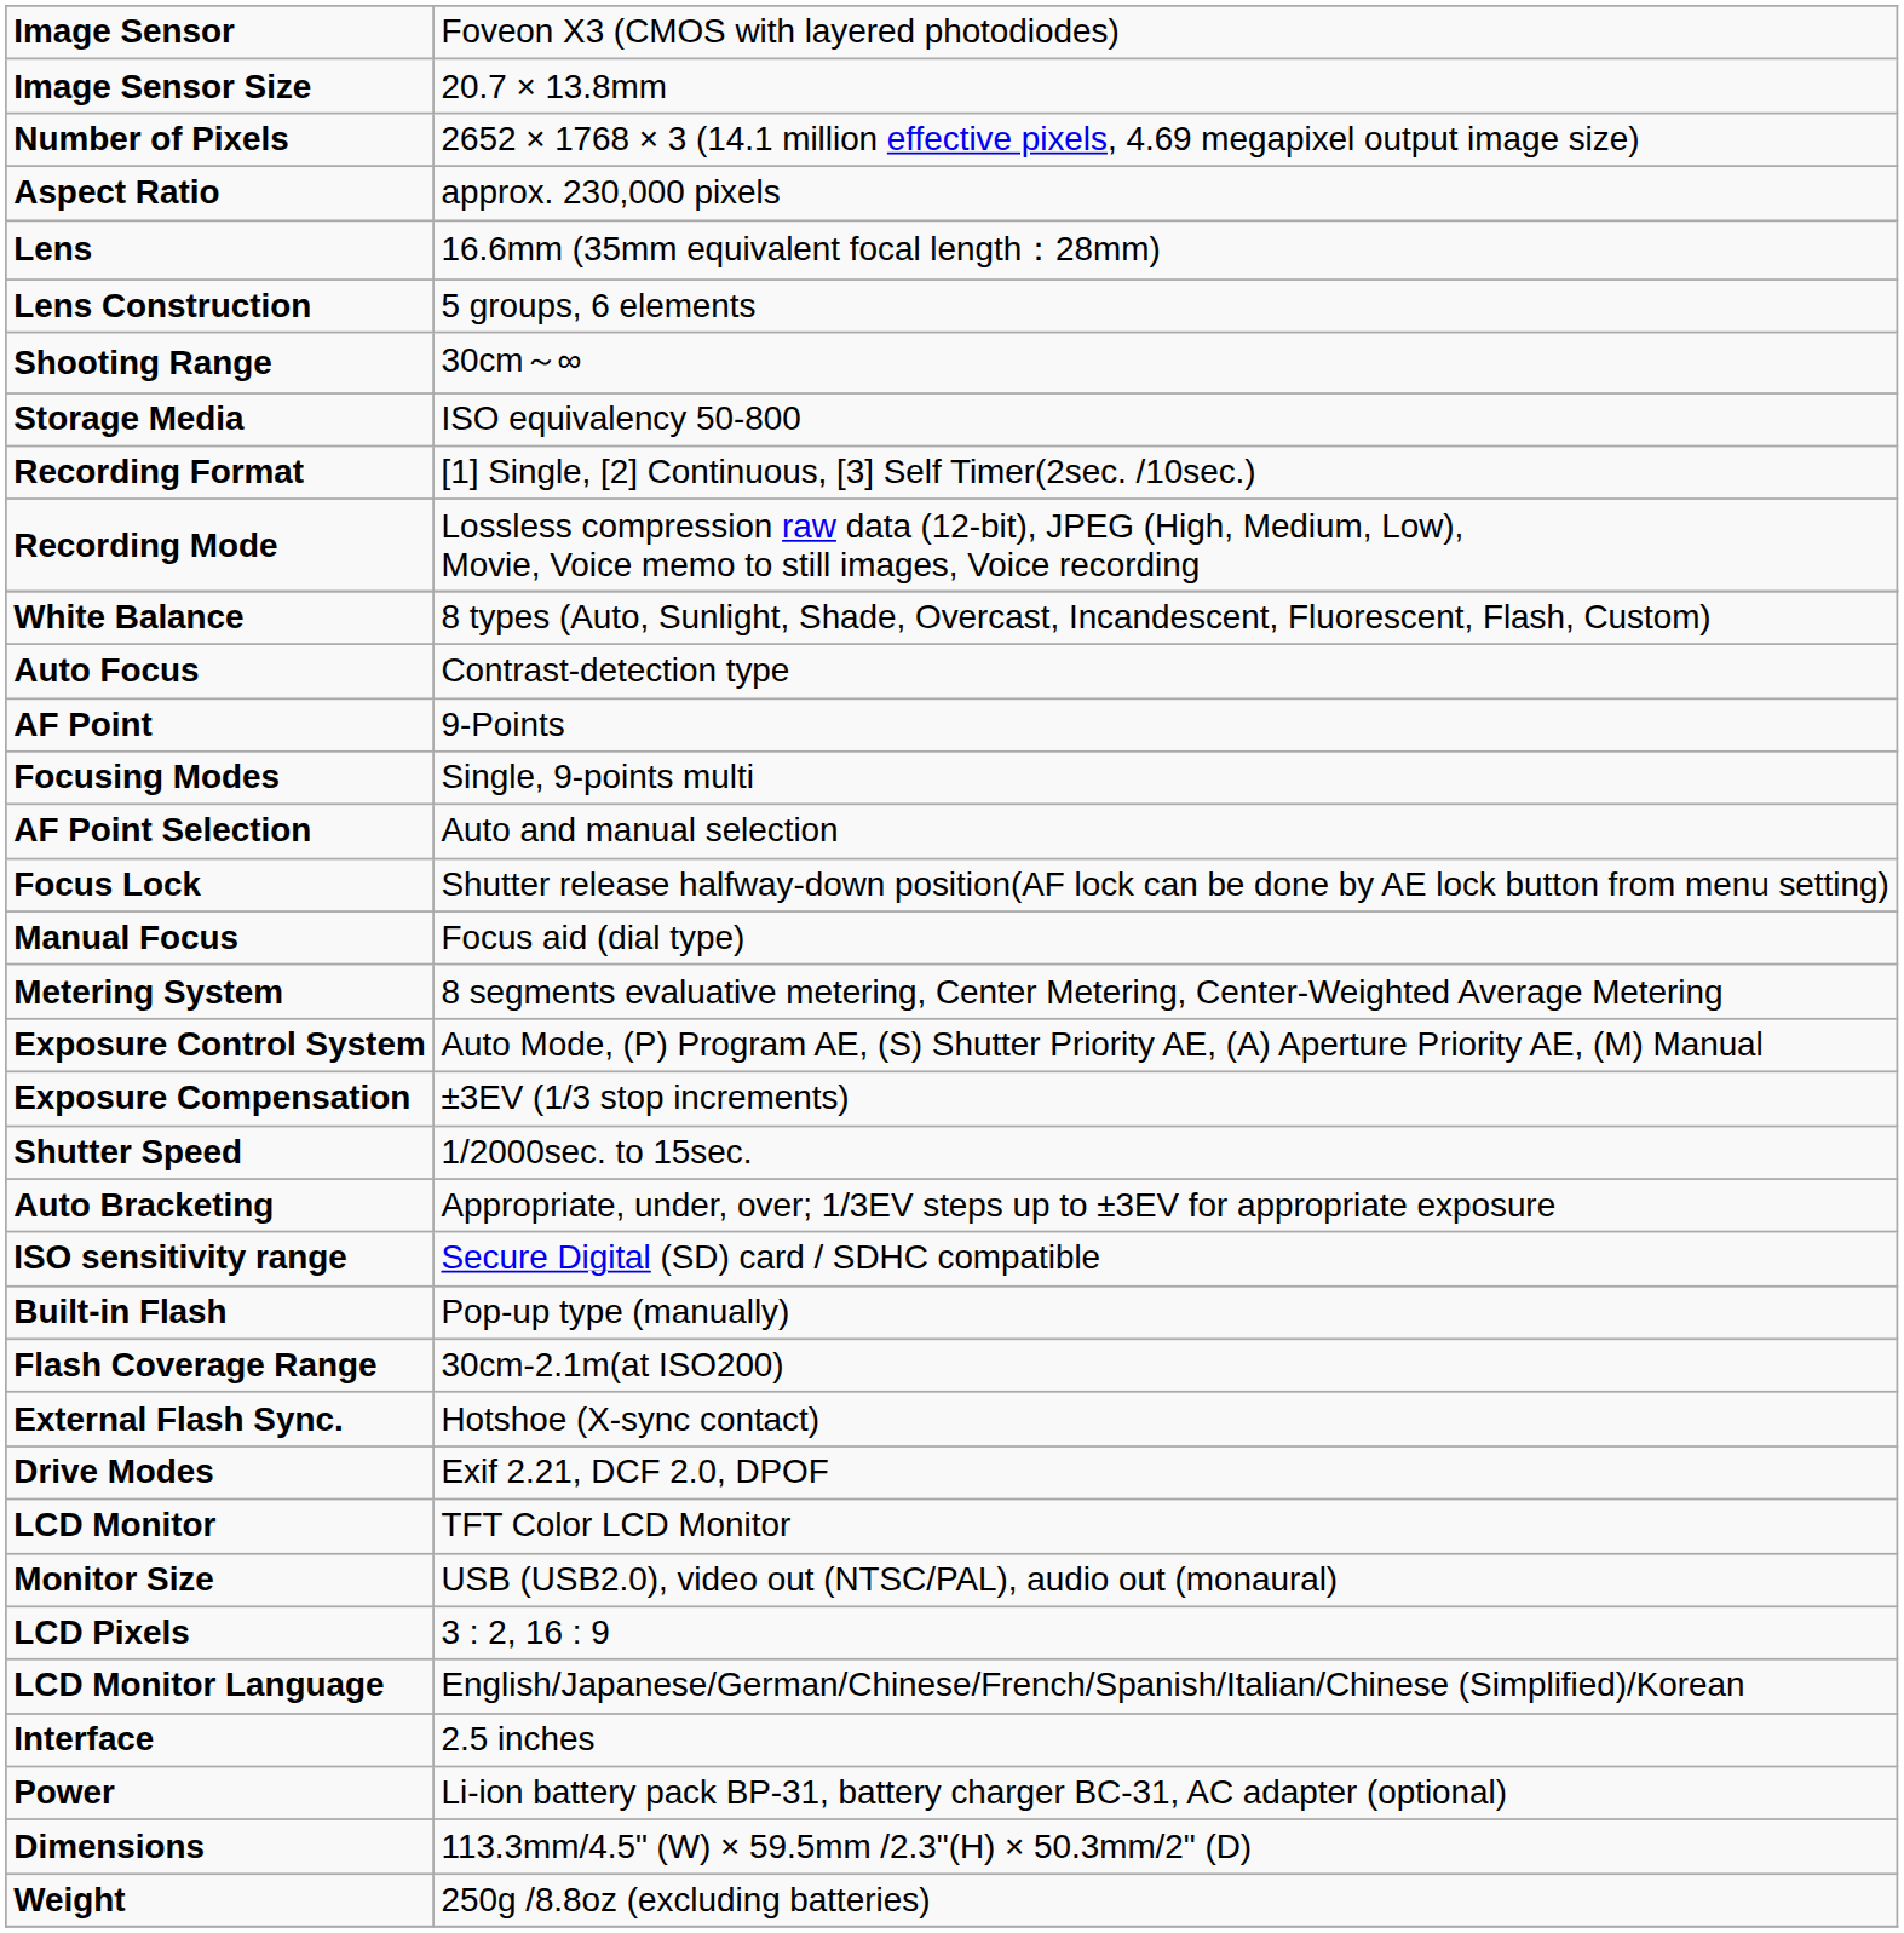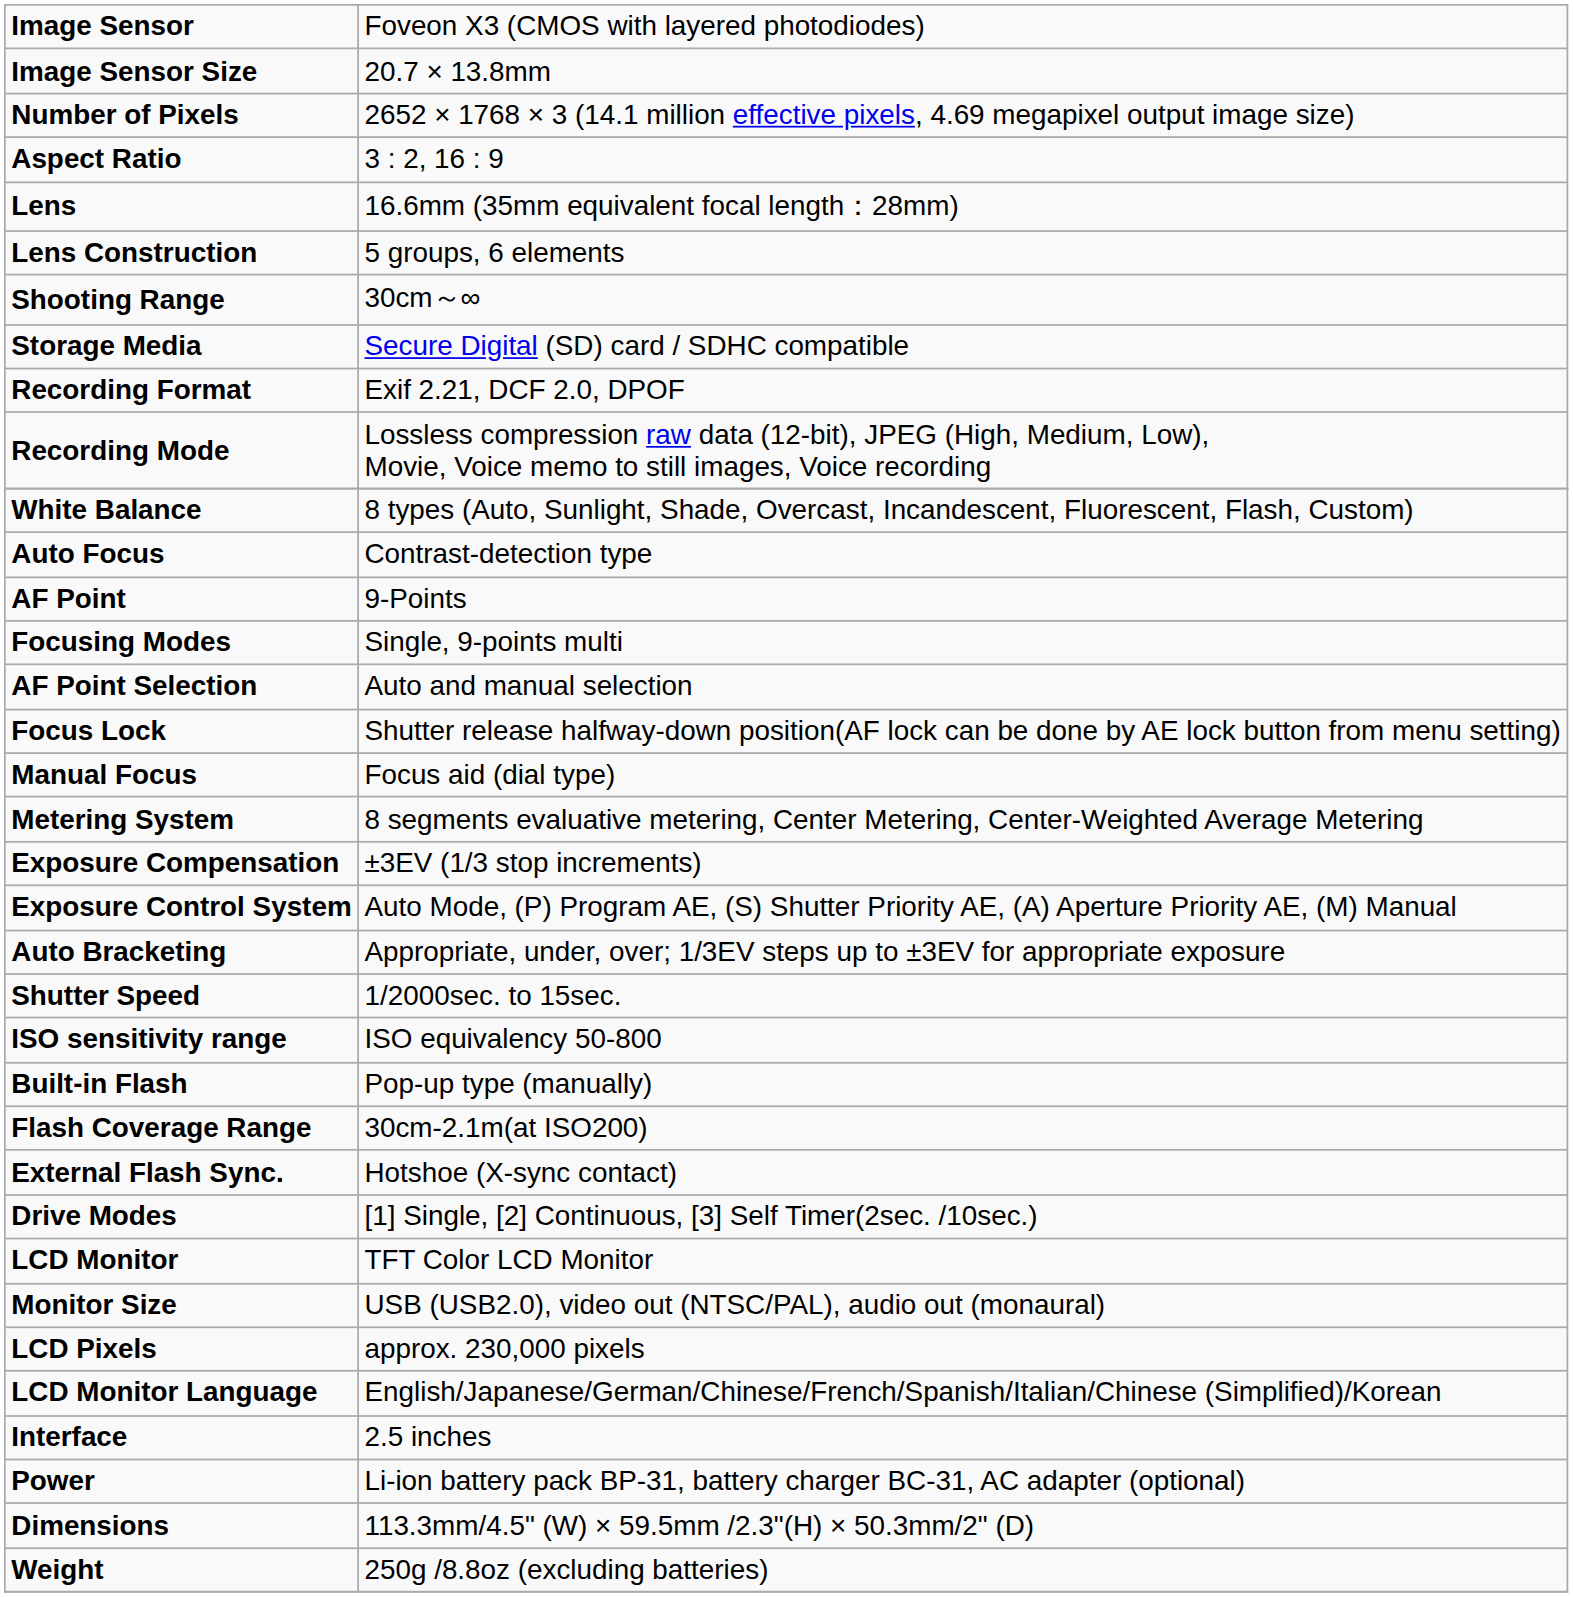Aspect Ratio | column 2: approx. 230,000 pixels -> 3 : 2, 16 : 9
Storage Media | column 2: ISO equivalency 50-800 -> Secure Digital (SD) card / SDHC compatible
Recording Format | column 2: [1] Single, [2] Continuous, [3] Self Timer(2sec. /10sec.) -> Exif 2.21, DCF 2.0, DPOF
rows swapped: Exposure Control System <-> Exposure Compensation
rows swapped: Auto Bracketing <-> Shutter Speed
ISO sensitivity range | column 2: Secure Digital (SD) card / SDHC compatible -> ISO equivalency 50-800
Drive Modes | column 2: Exif 2.21, DCF 2.0, DPOF -> [1] Single, [2] Continuous, [3] Self Timer(2sec. /10sec.)
LCD Pixels | column 2: 3 : 2, 16 : 9 -> approx. 230,000 pixels
